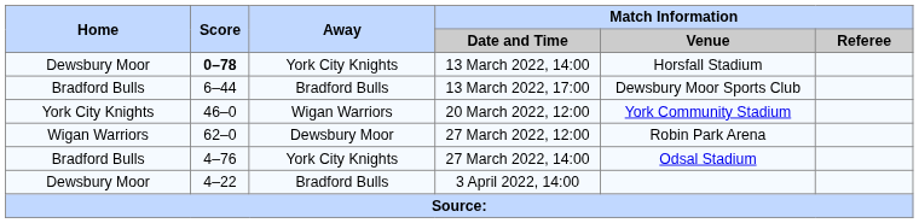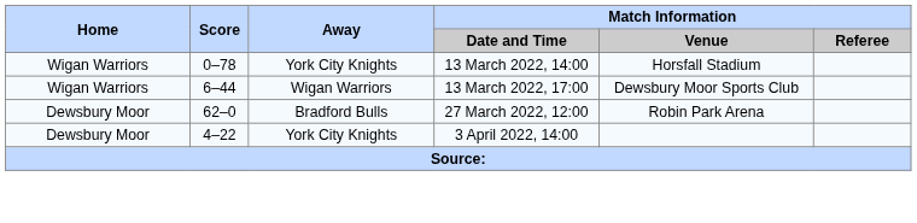13 March 2022, 14:00 | Home: Dewsbury Moor -> Wigan Warriors
13 March 2022, 14:00 | Score: bold -> normal
13 March 2022, 17:00 | Home: Bradford Bulls -> Wigan Warriors
13 March 2022, 17:00 | Away: Bradford Bulls -> Wigan Warriors
- row: York City Knights | 46–0 | Wigan Warriors | 20 March 2022, 12:00 | York Community Stadium
27 March 2022, 12:00 | Home: Wigan Warriors -> Dewsbury Moor
27 March 2022, 12:00 | Away: Dewsbury Moor -> Bradford Bulls
- row: Bradford Bulls | 4–76 | York City Knights | 27 March 2022, 14:00 | Odsal Stadium
3 April 2022, 14:00 | Away: Bradford Bulls -> York City Knights
